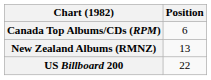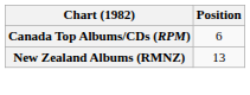- row: US Billboard 200 | 22
